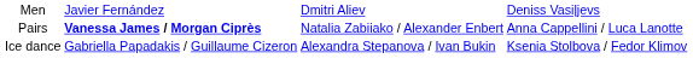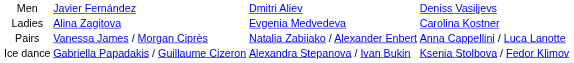+ row: Ladies | Alina Zagitova | Evgenia Medvedeva | Carolina Kostner
Pairs | column 2: bold -> normal
